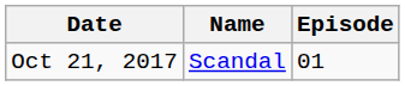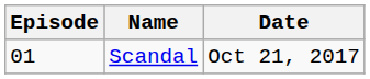columns swapped: Episode <-> Date
